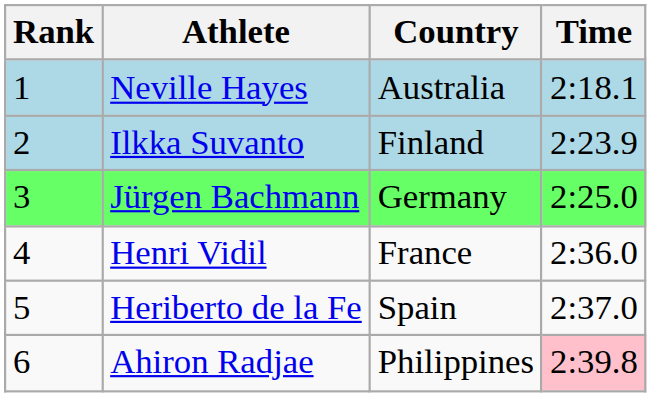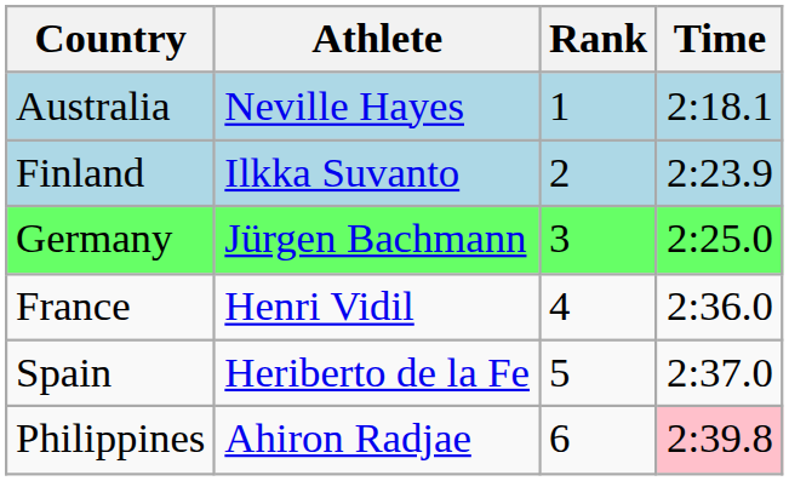columns swapped: Rank <-> Country
